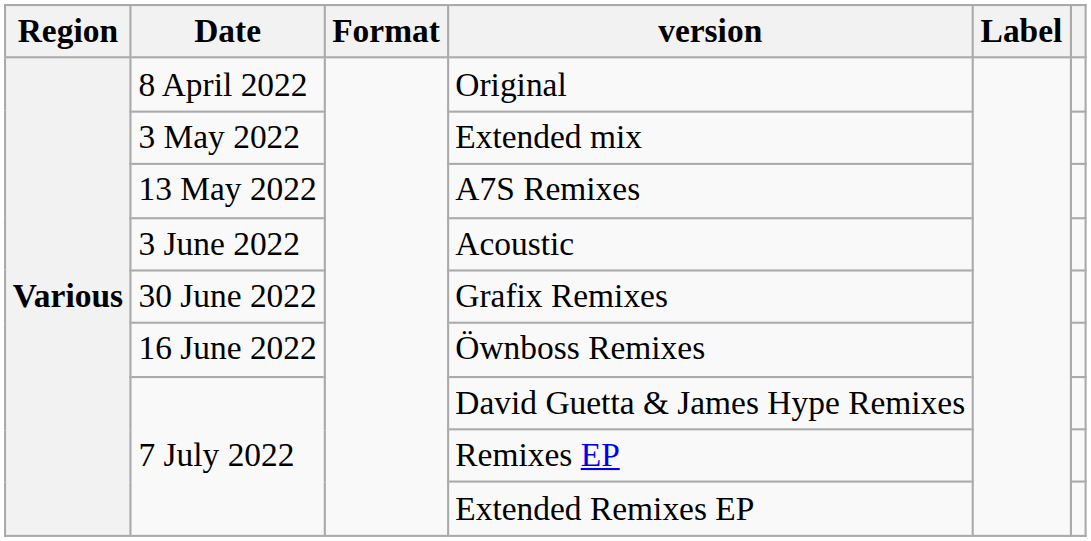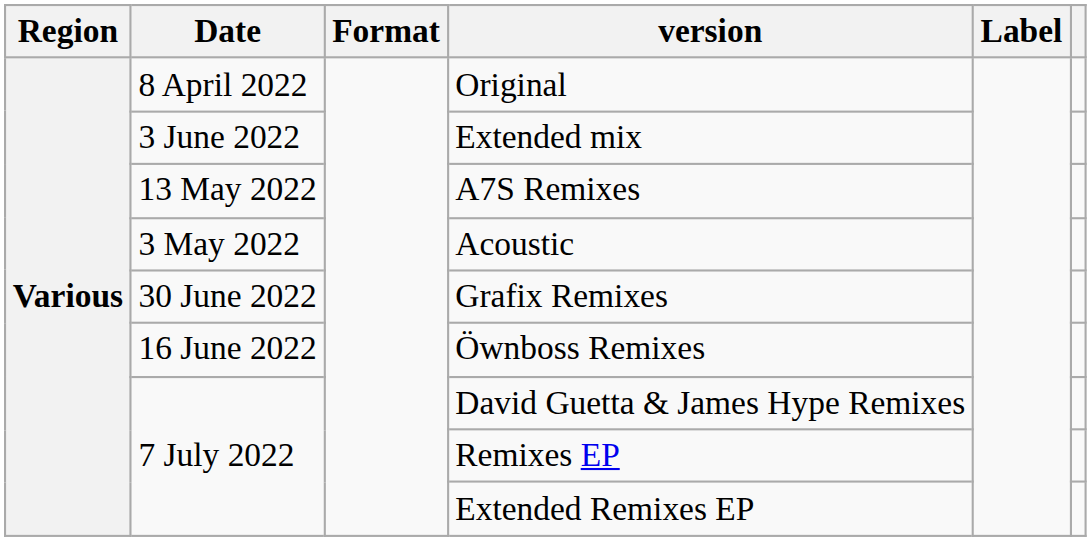Extended mix | Date: 3 May 2022 -> 3 June 2022
Acoustic | Date: 3 June 2022 -> 3 May 2022
